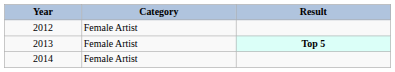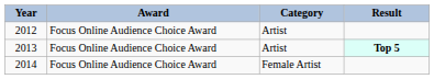+ column: Award | Focus Online Audience Choice Award | Focus Online Audience Choice Award | Focus Online Audience Choice Award
2012 | Category: Female Artist -> Artist
2013 | Category: Female Artist -> Artist
